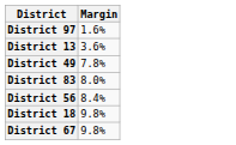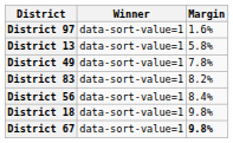+ column: Winner | data-sort-value=1 | data-sort-value=1 | data-sort-value=1 | data-sort-value=1 | data-sort-value=1 | data-sort-value=1 | data-sort-value=1
District 13 | Margin: 3.6% -> 5.8%
District 83 | Margin: 8.0% -> 8.2%
District 67 | Margin: normal -> bold
